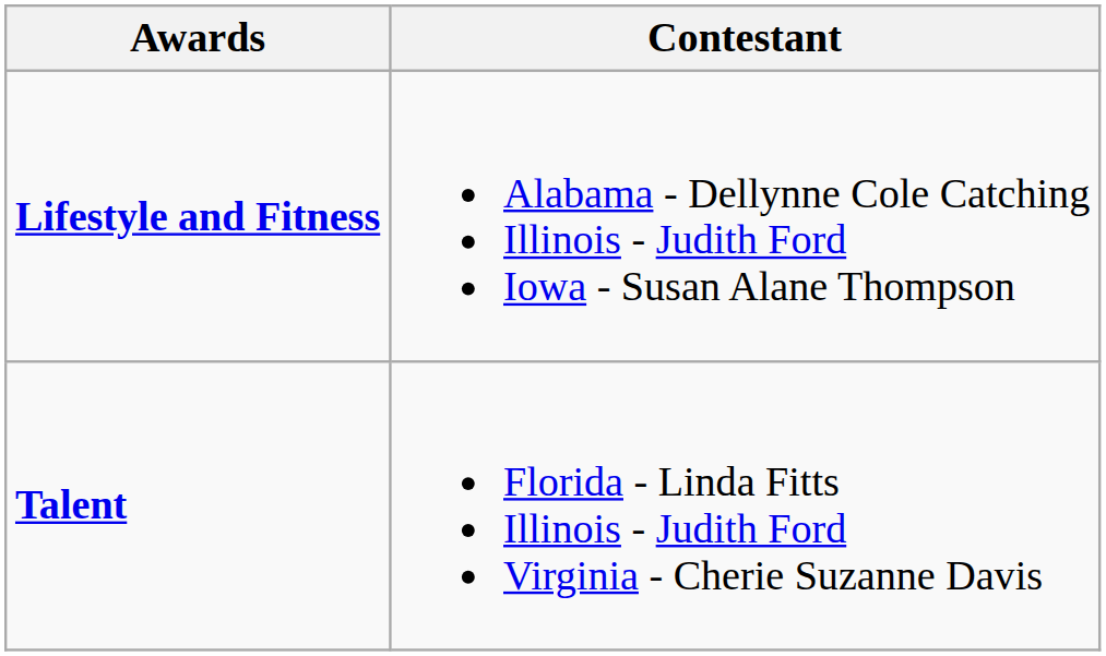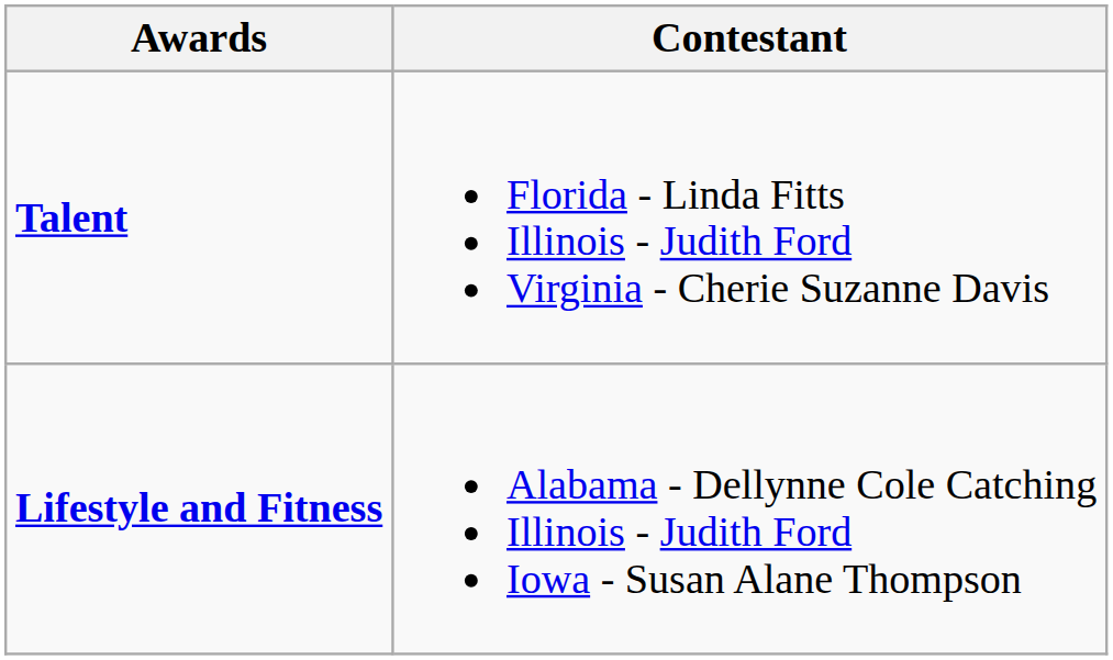rows swapped: Lifestyle and Fitness <-> Talent
